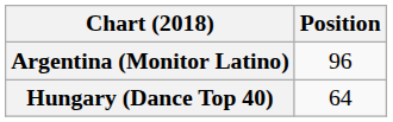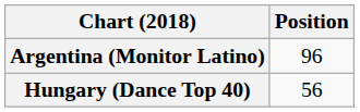Hungary (Dance Top 40) | Position: 64 -> 56
